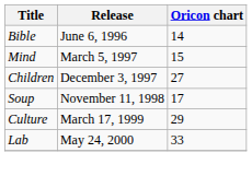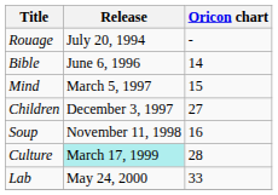+ row: Rouage | July 20, 1994 | -
Soup | Oricon chart: 17 -> 16
Culture | Release: no background -> paleturquoise background
Culture | Oricon chart: 29 -> 28
